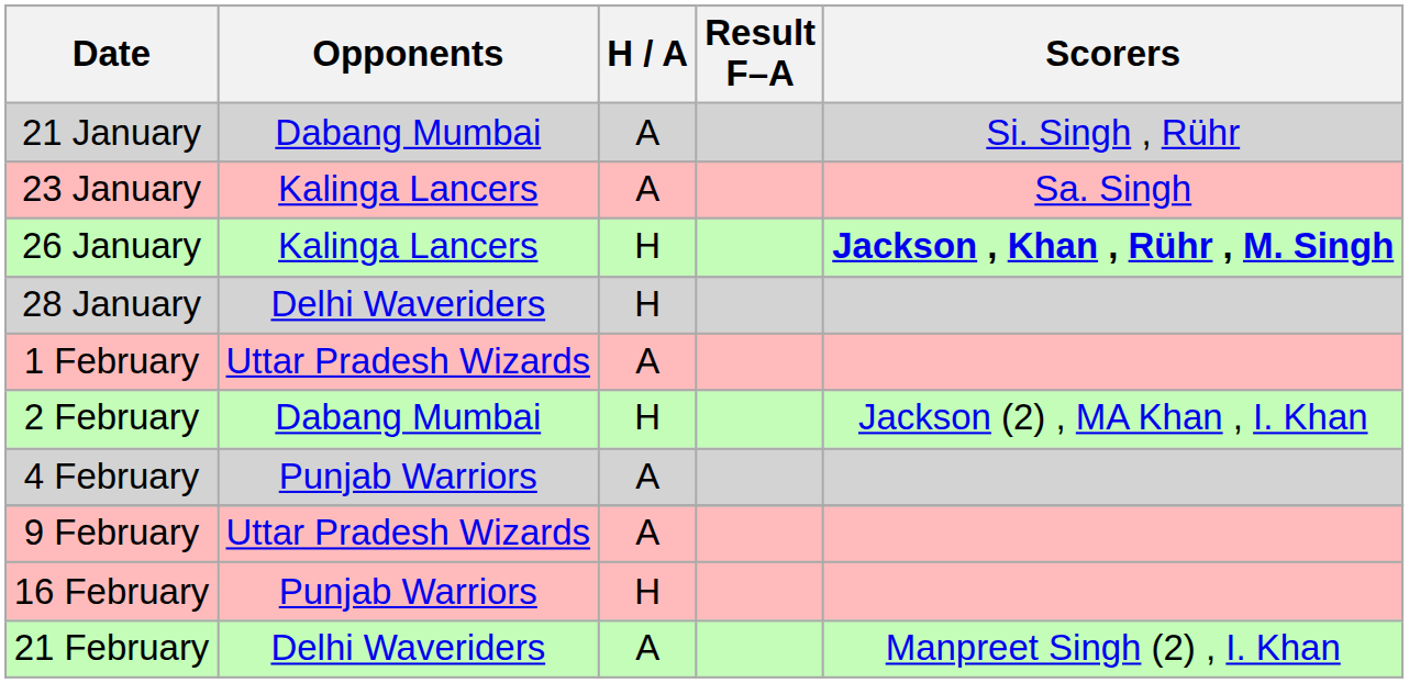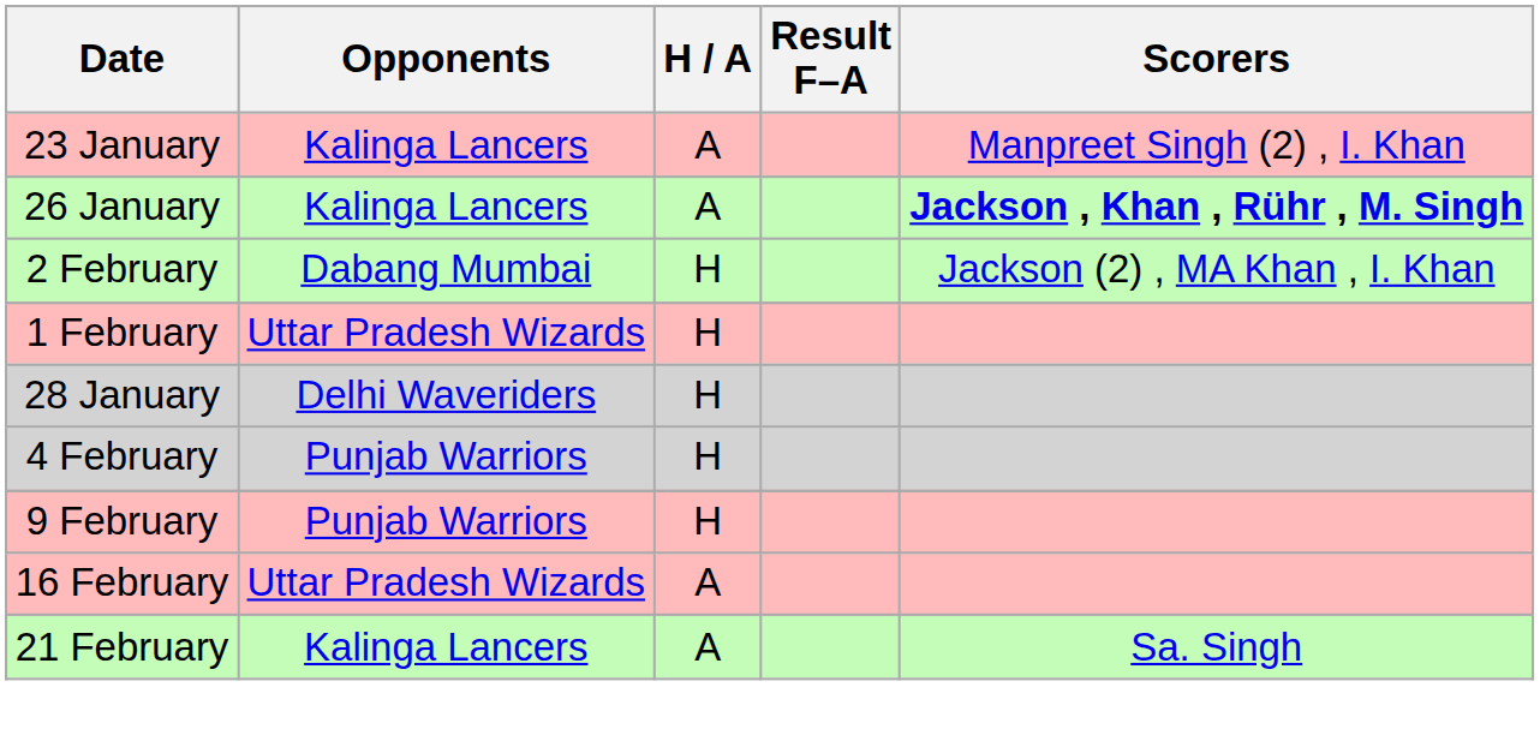- row: 21 January | Dabang Mumbai | A | Si. Singh , Rühr
23 January | Scorers: Sa. Singh -> Manpreet Singh (2) , I. Khan
26 January | H / A: H -> A
rows swapped: 28 January <-> 2 February
1 February | H / A: A -> H
4 February | H / A: A -> H
9 February | Opponents: Uttar Pradesh Wizards -> Punjab Warriors
9 February | H / A: A -> H
16 February | Opponents: Punjab Warriors -> Uttar Pradesh Wizards
16 February | H / A: H -> A
21 February | Opponents: Delhi Waveriders -> Kalinga Lancers
21 February | Scorers: Manpreet Singh (2) , I. Khan -> Sa. Singh
